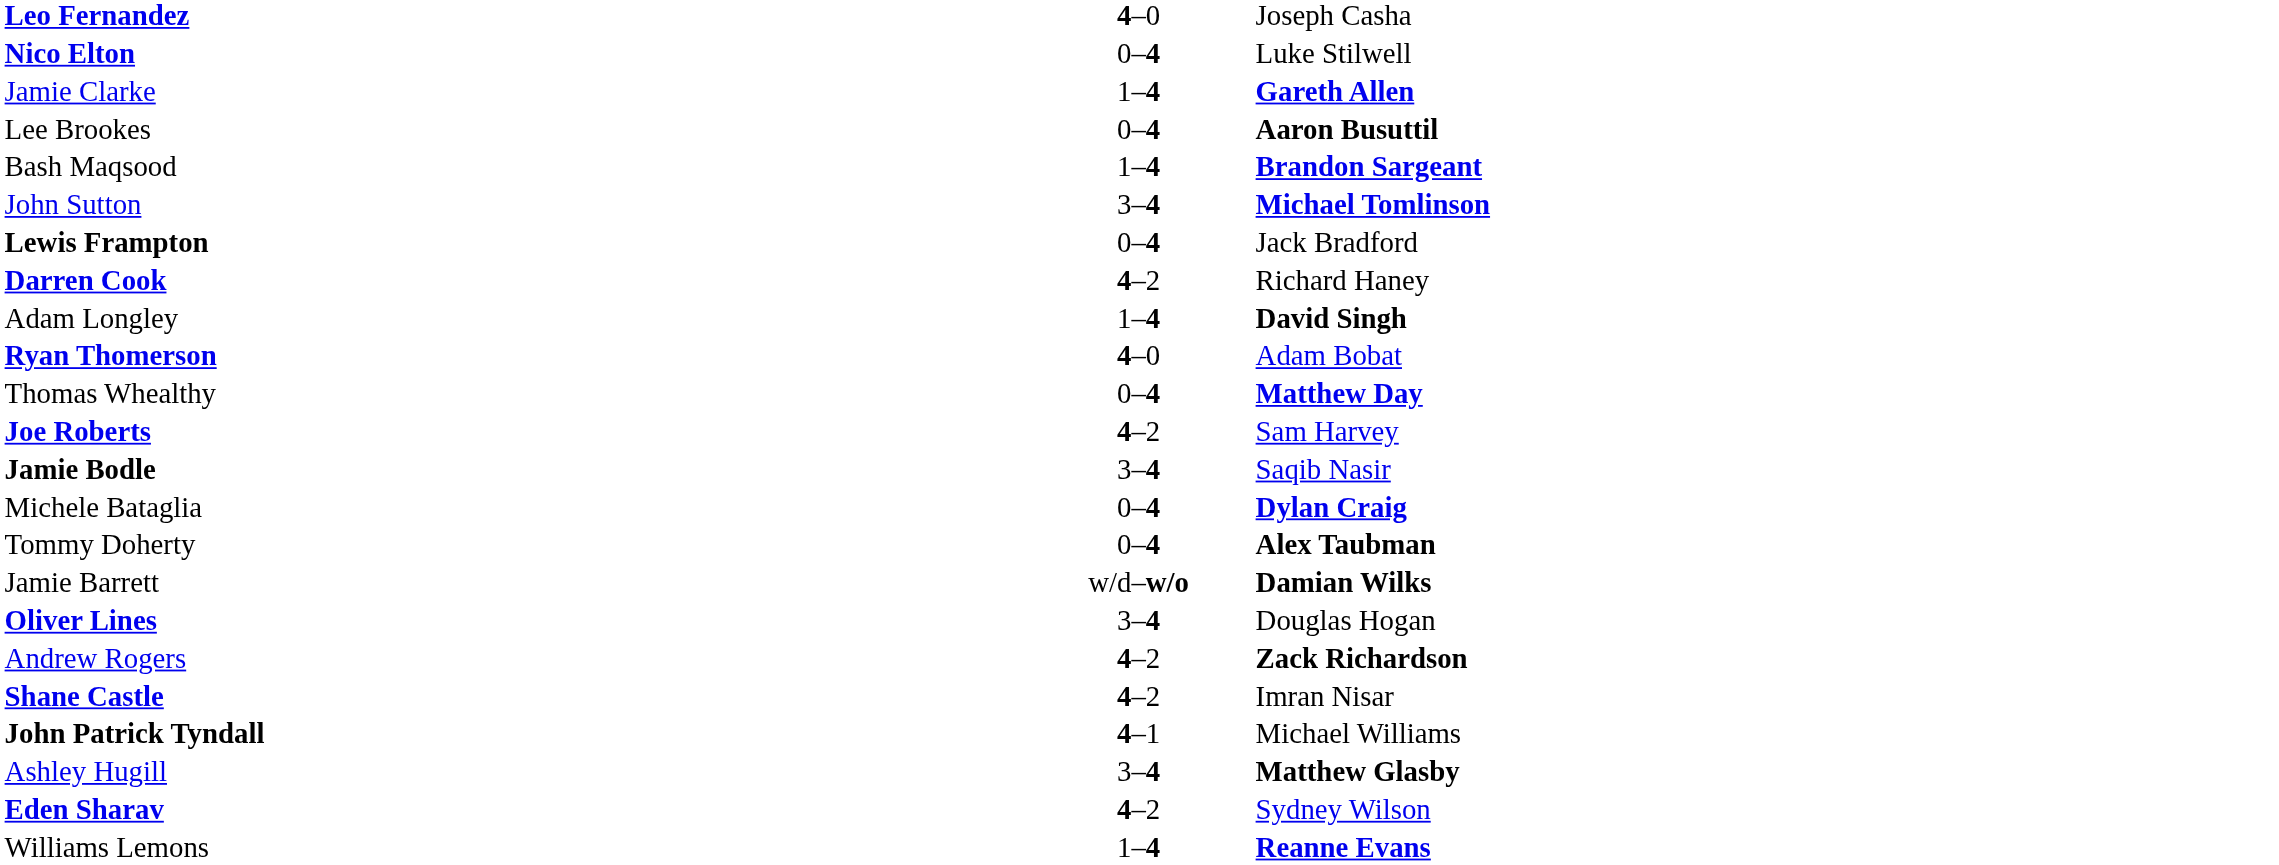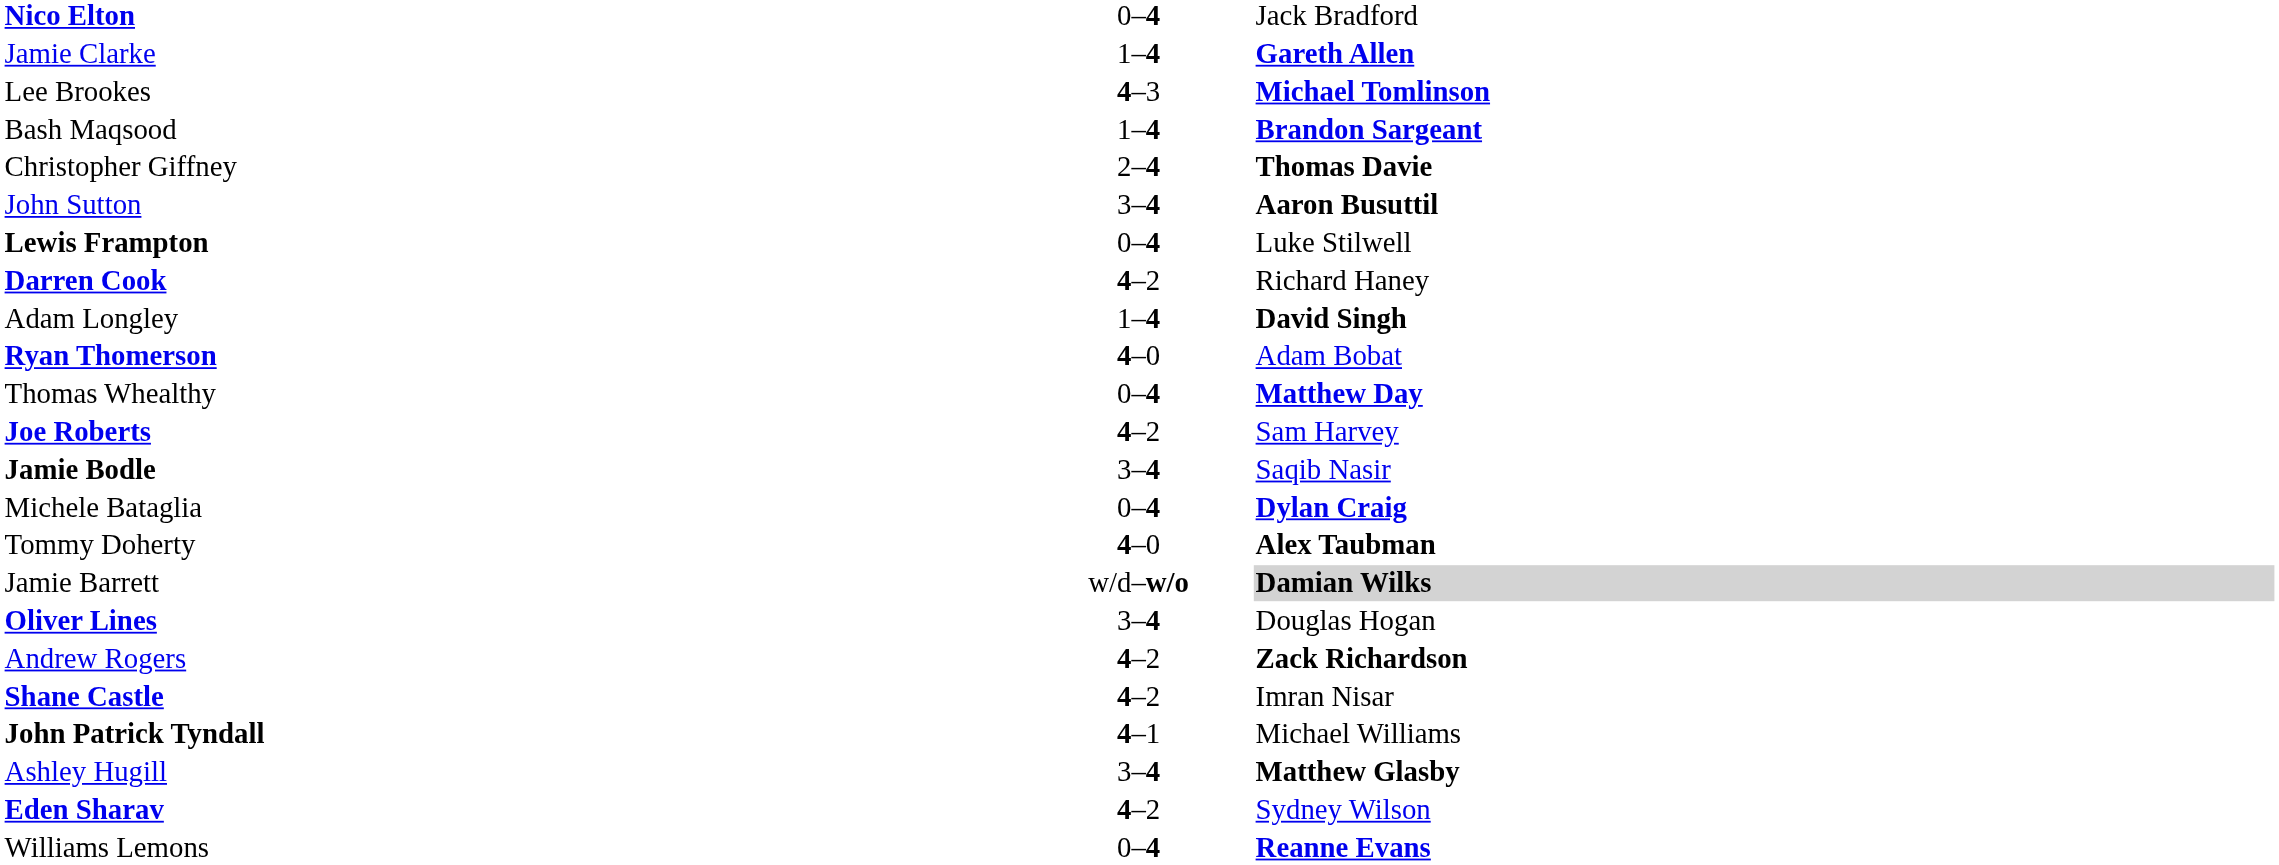- row: Leo Fernandez | 4–0 | Joseph Casha
Nico Elton | column 3: Luke Stilwell -> Jack Bradford
Lee Brookes | column 2: 0–4 -> 4–3
Lee Brookes | column 3: Aaron Busuttil -> Michael Tomlinson
+ row: Christopher Giffney | 2–4 | Thomas Davie
John Sutton | column 3: Michael Tomlinson -> Aaron Busuttil
Lewis Frampton | column 3: Jack Bradford -> Luke Stilwell
Tommy Doherty | column 2: 0–4 -> 4–0
Jamie Barrett | column 3: no background -> lightgrey background
Williams Lemons | column 2: 1–4 -> 0–4
